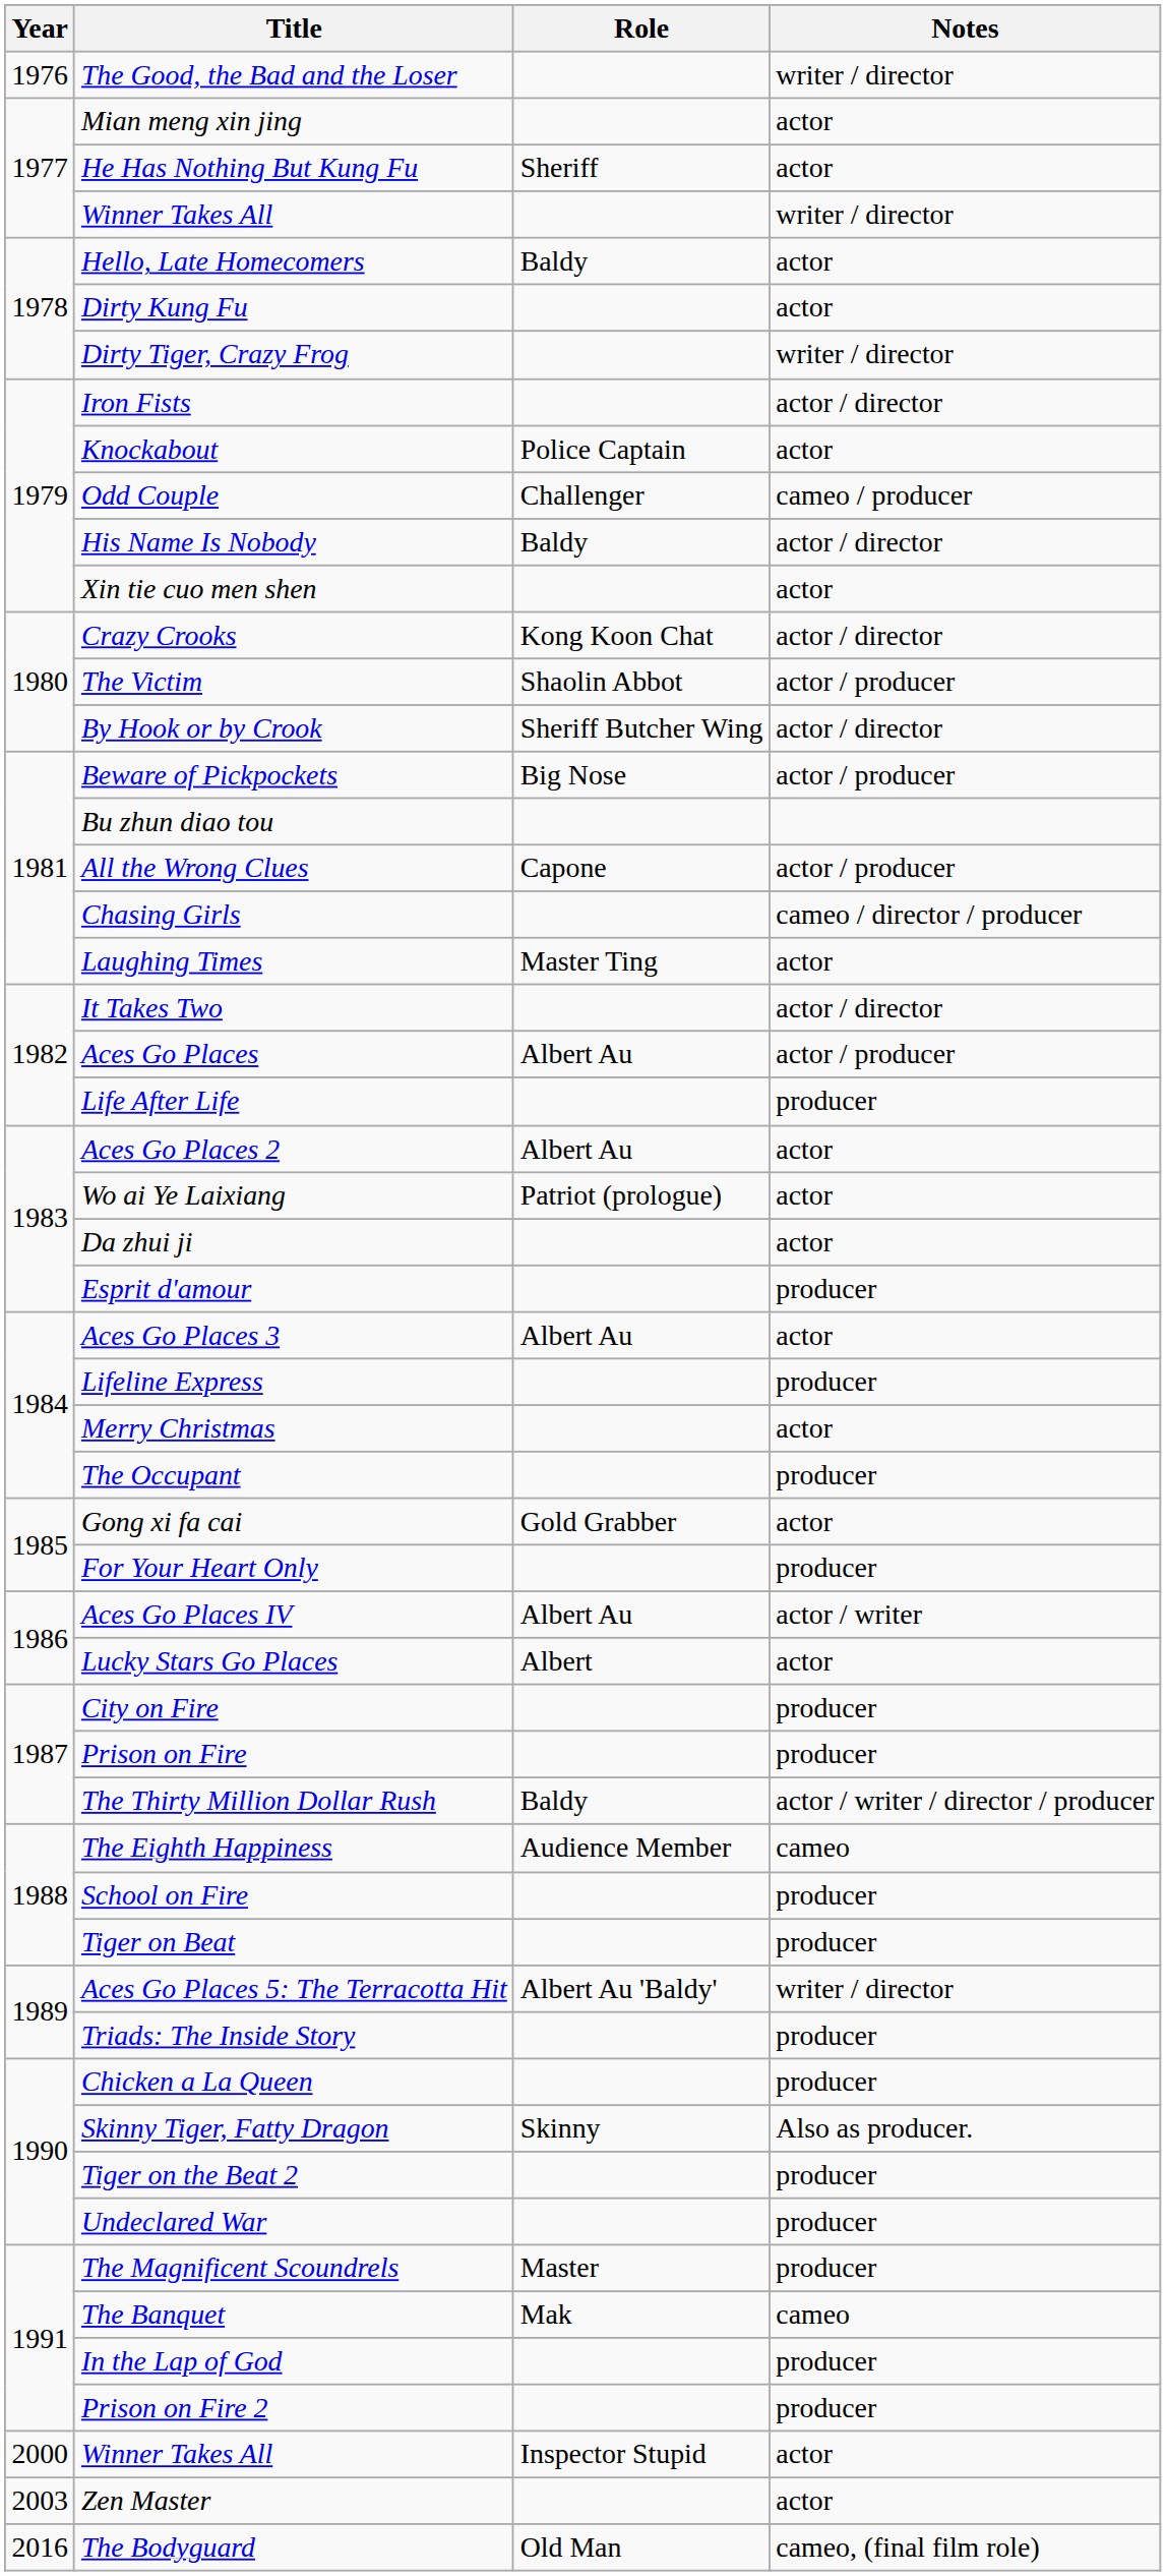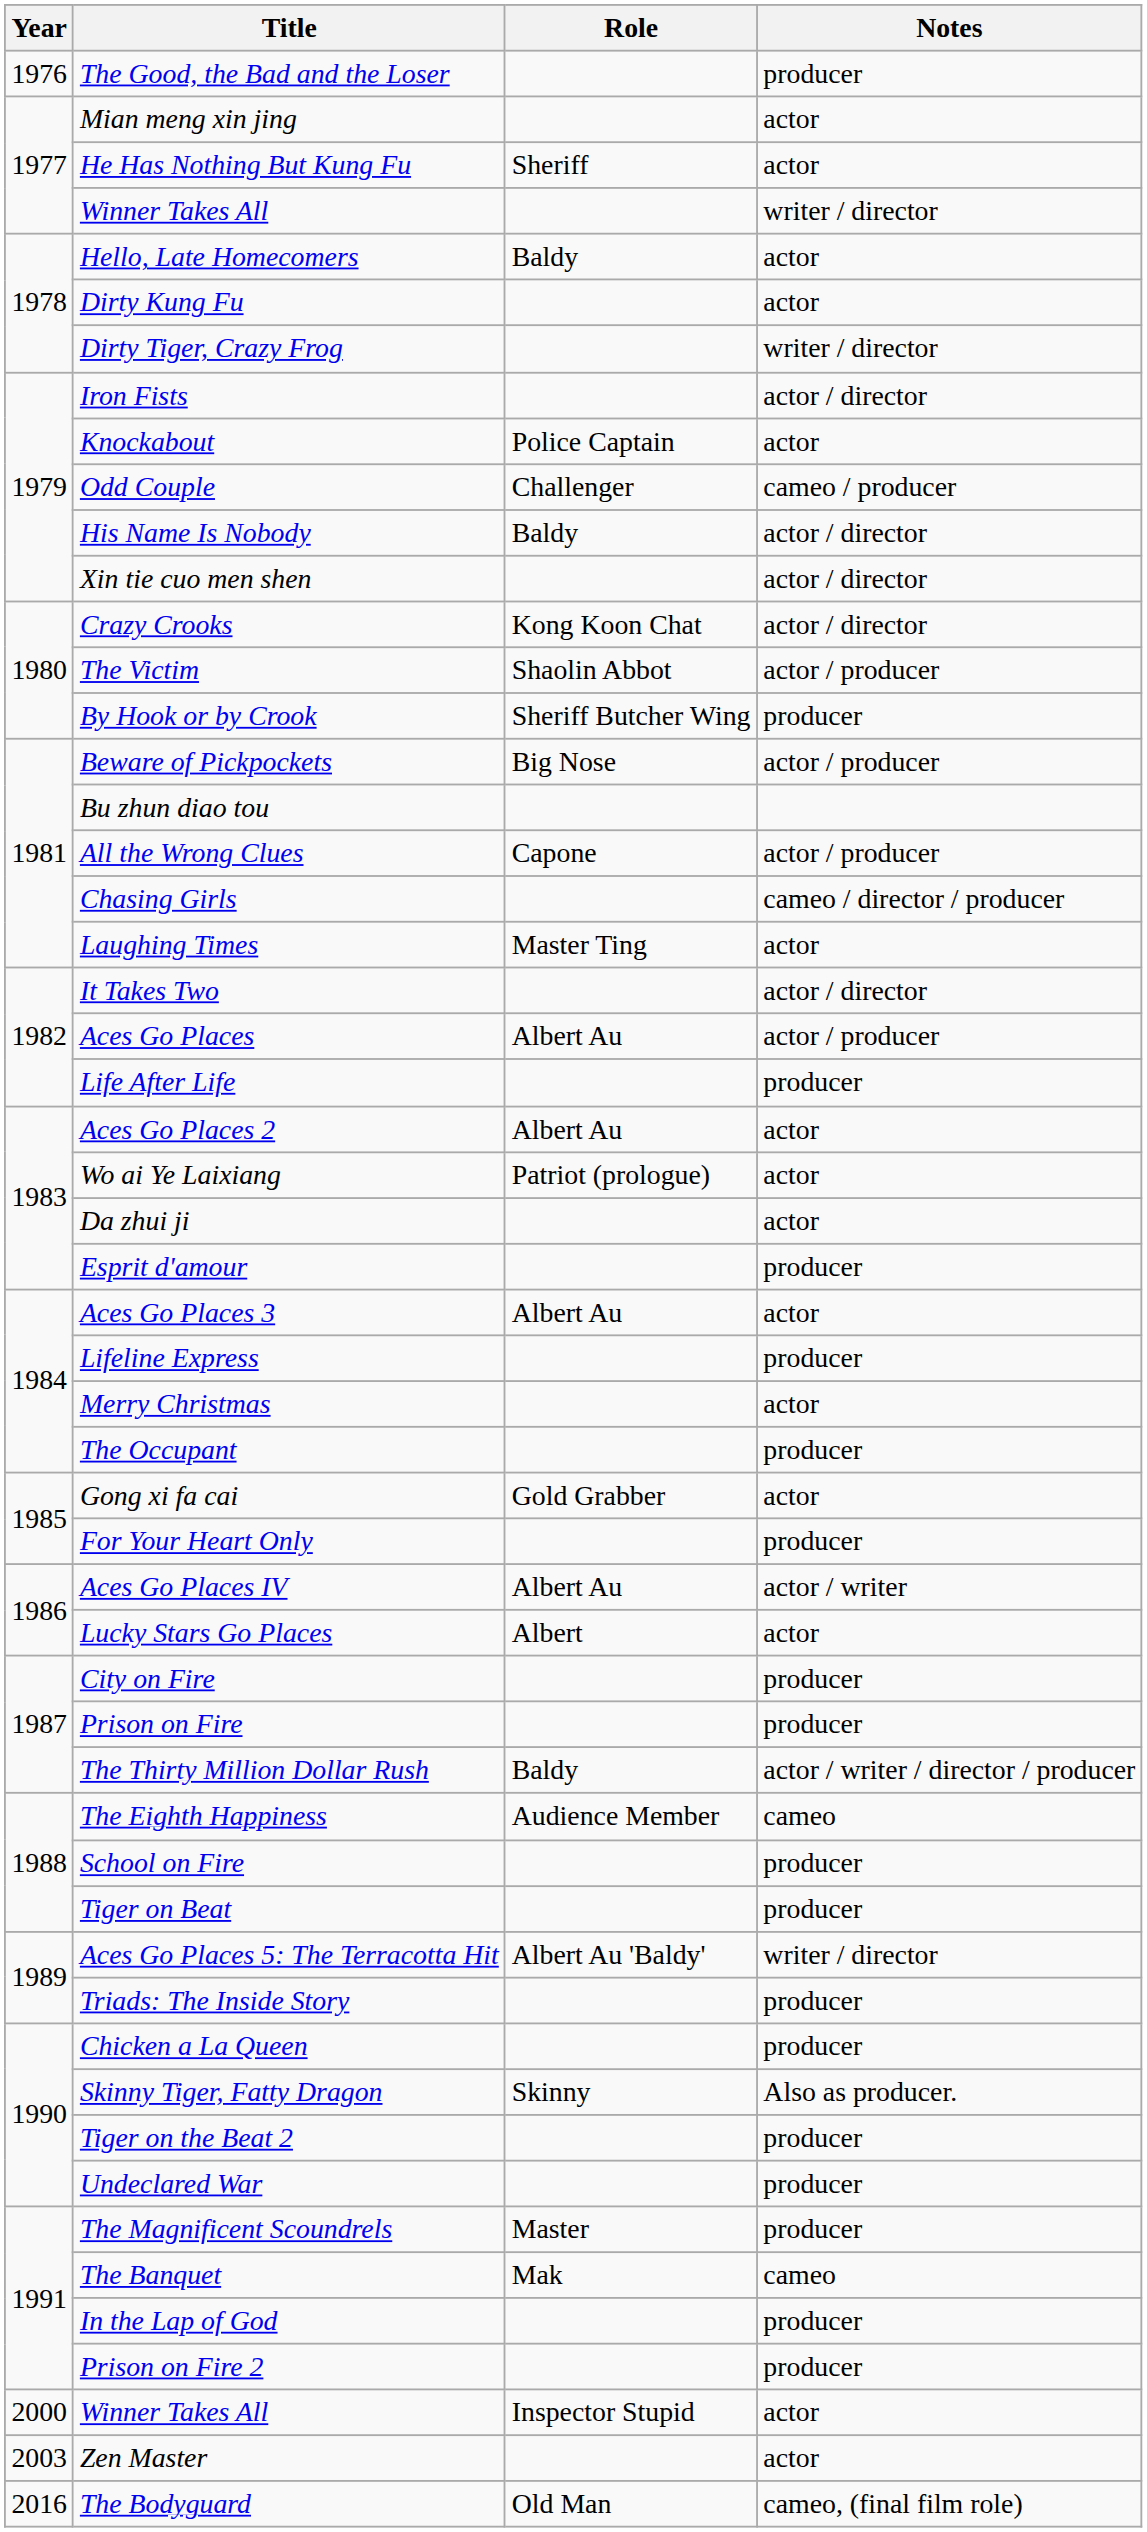The Good, the Bad and the Loser | Notes: writer / director -> producer
Xin tie cuo men shen | Notes: actor -> actor / director
By Hook or by Crook | Notes: actor / director -> producer
